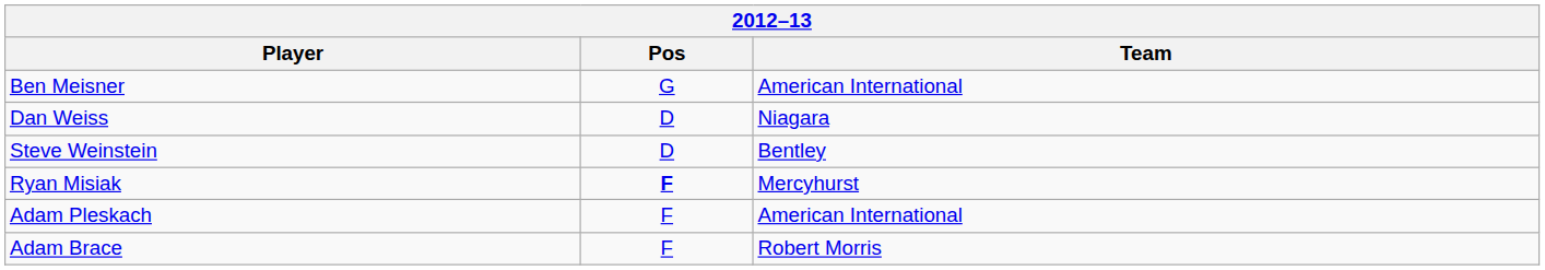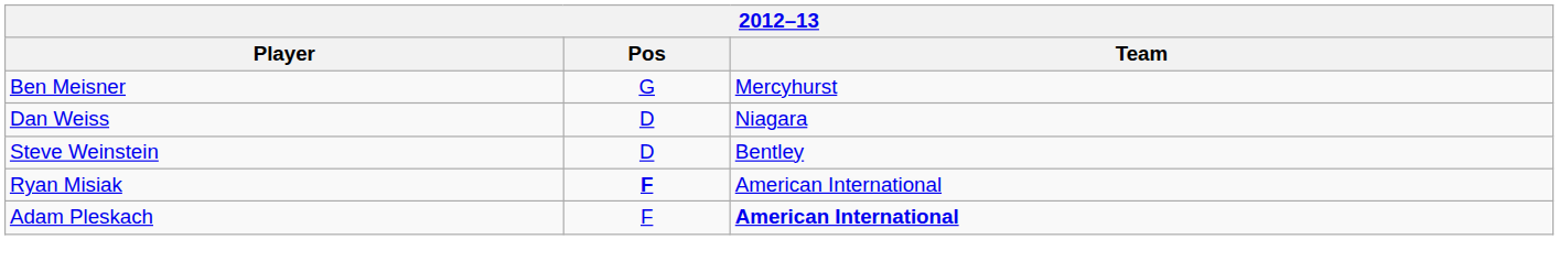Ben Meisner | Team: American International -> Mercyhurst
Ryan Misiak | Team: Mercyhurst -> American International
Adam Pleskach | Team: normal -> bold
- row: Adam Brace | F | Robert Morris
